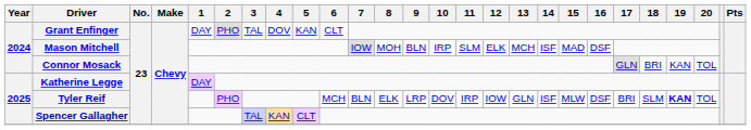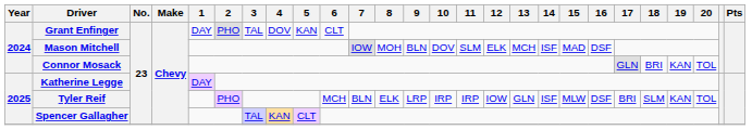Mason Mitchell | 10: IRP -> DOV
Tyler Reif | 10: DOV -> IRP
Tyler Reif | 19: bold -> normal
